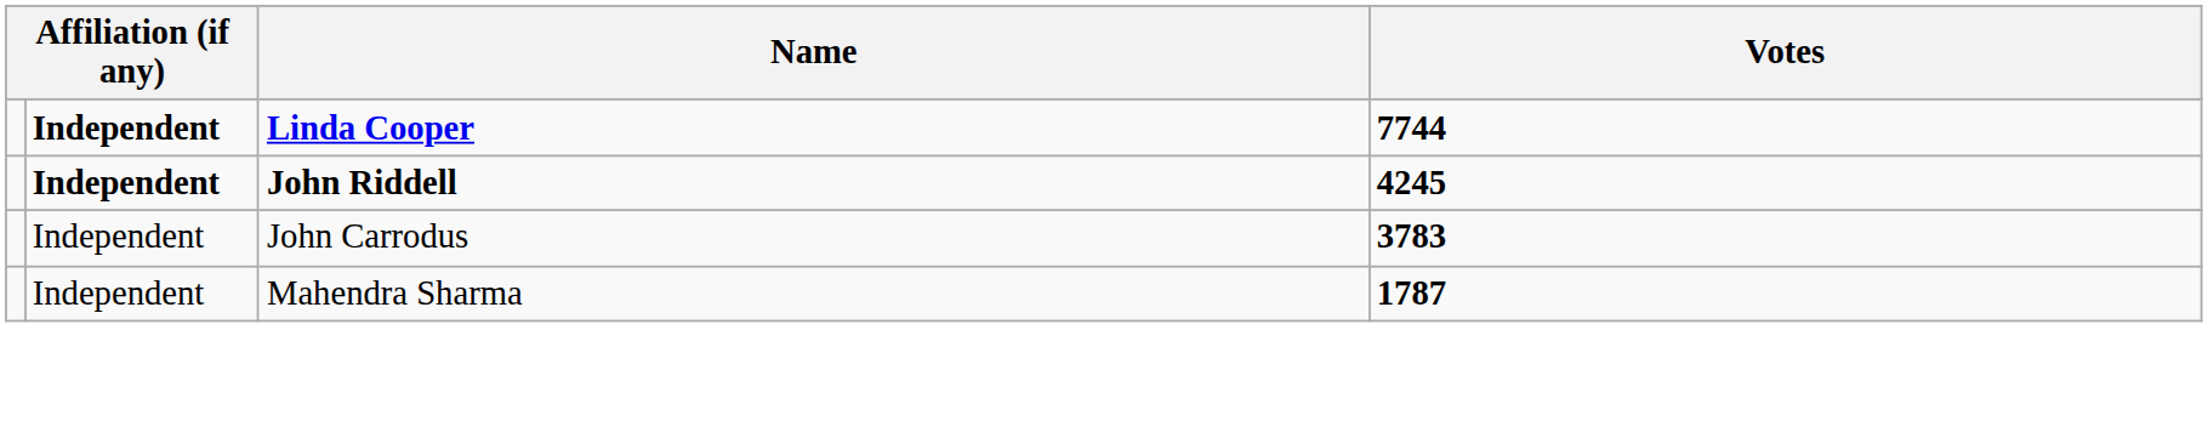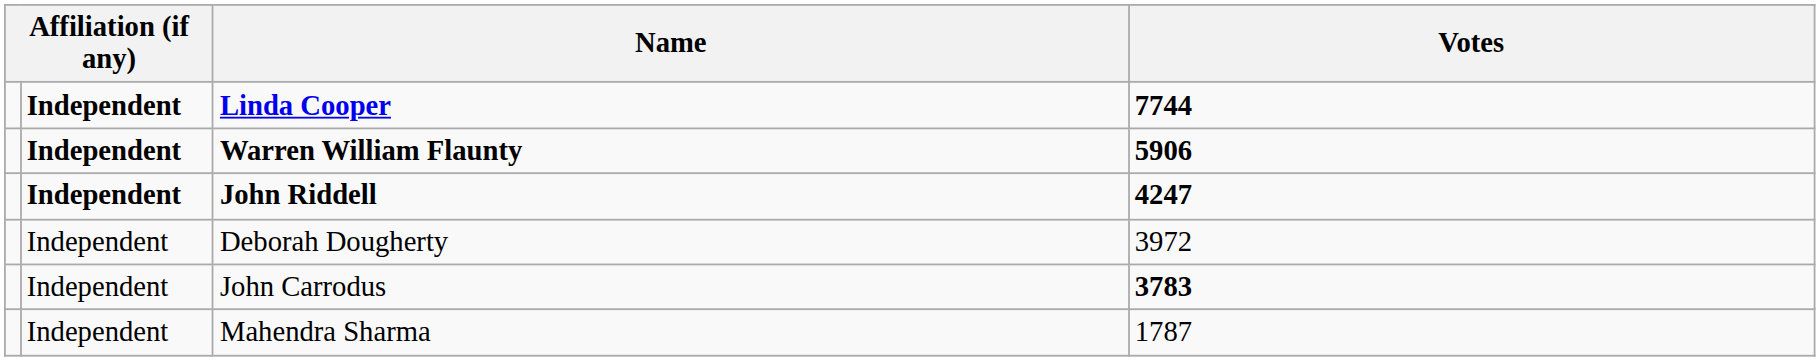+ row: Independent | Warren William Flaunty | 5906
John Riddell | Votes: 4245 -> 4247
+ row: Independent | Deborah Dougherty | 3972
Mahendra Sharma | Votes: bold -> normal
